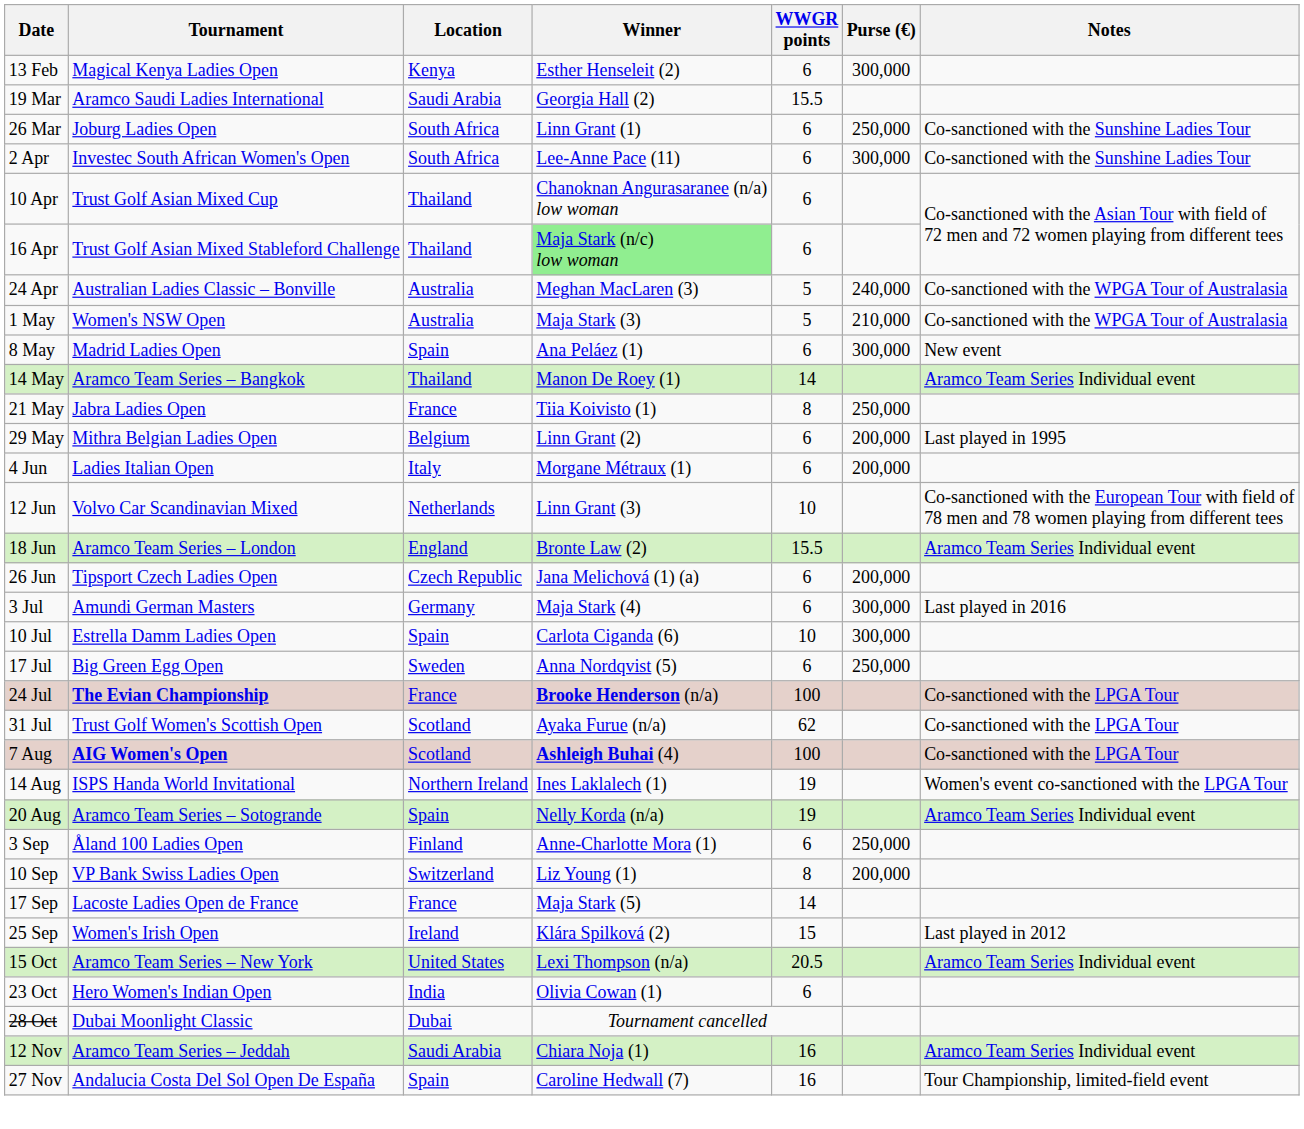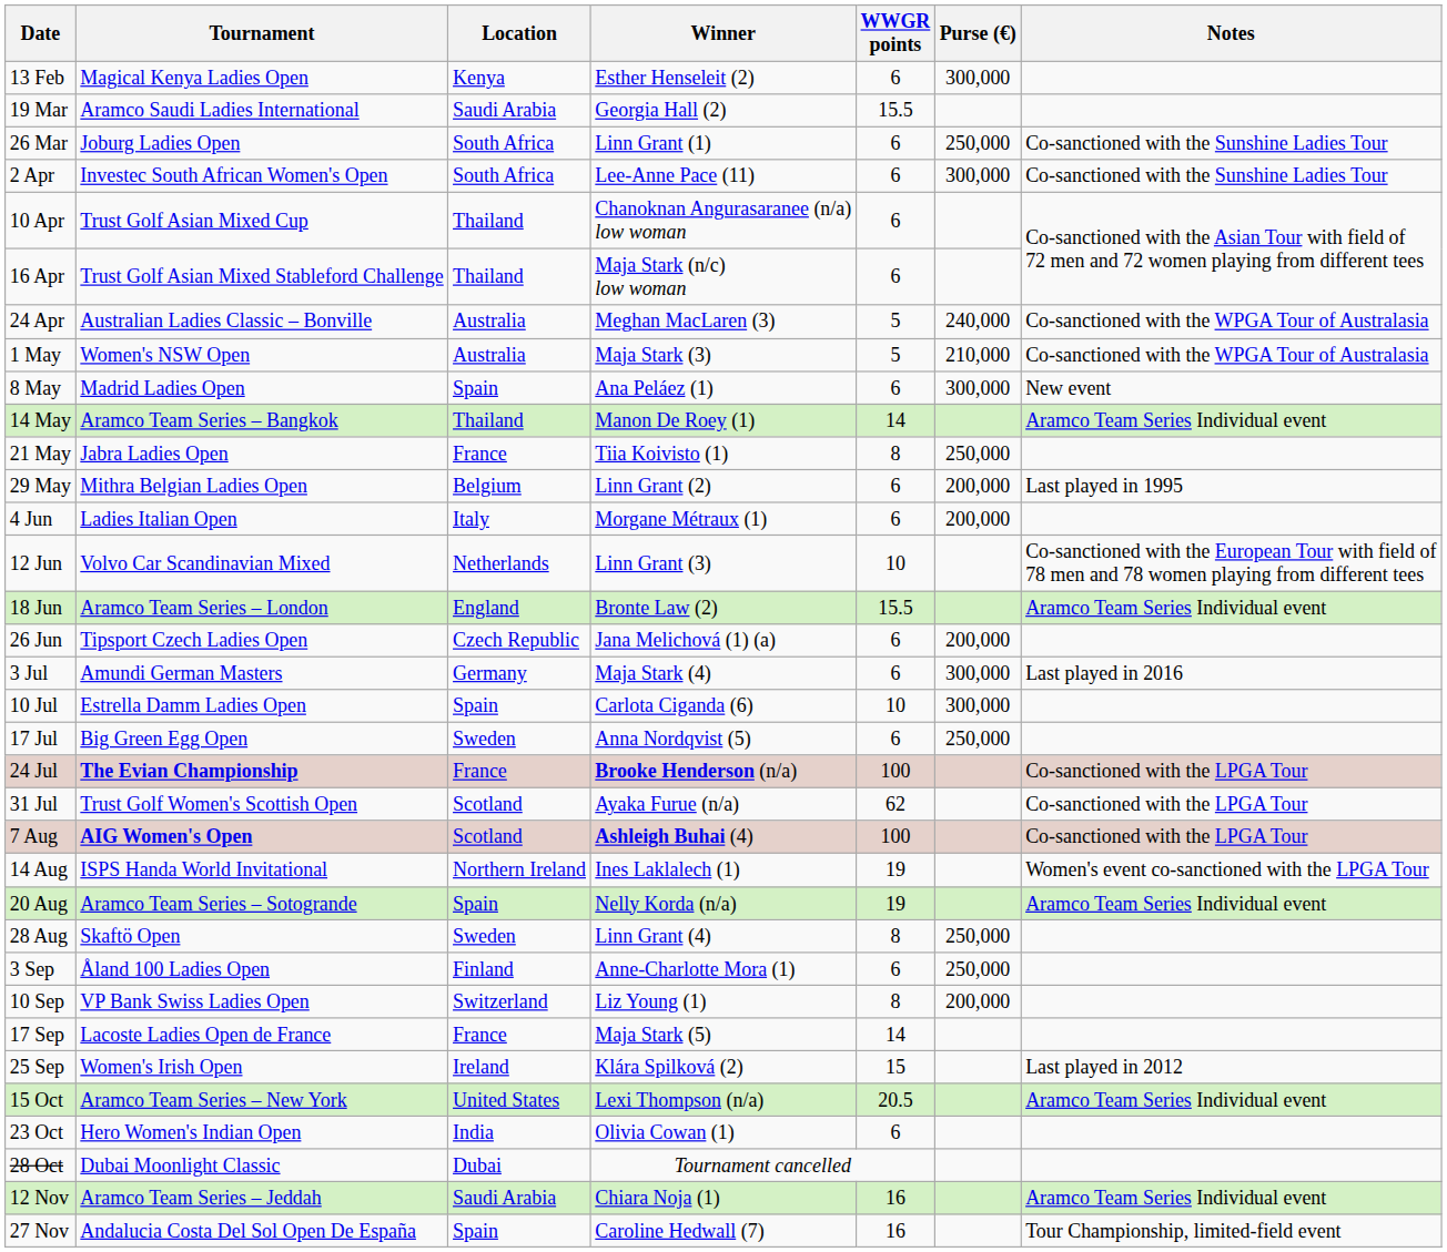16 Apr | Winner: lightgreen background -> no background
+ row: 28 Aug | Skaftö Open | Sweden | Linn Grant (4) | 8 | 250,000
